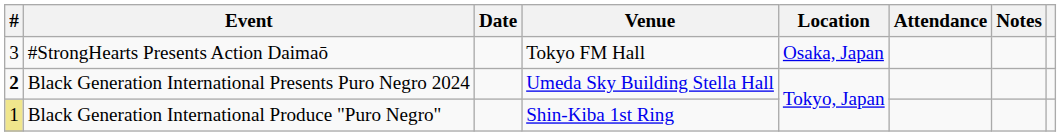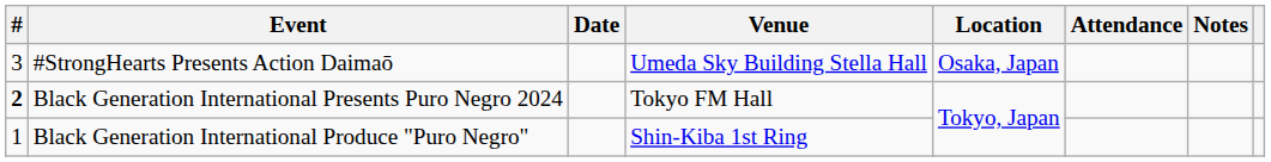#StrongHearts Presents Action Daimaō | Venue: Tokyo FM Hall -> Umeda Sky Building Stella Hall
Black Generation International Presents Puro Negro 2024 | Venue: Umeda Sky Building Stella Hall -> Tokyo FM Hall
Black Generation International Produce "Puro Negro" | #: khaki background -> no background
